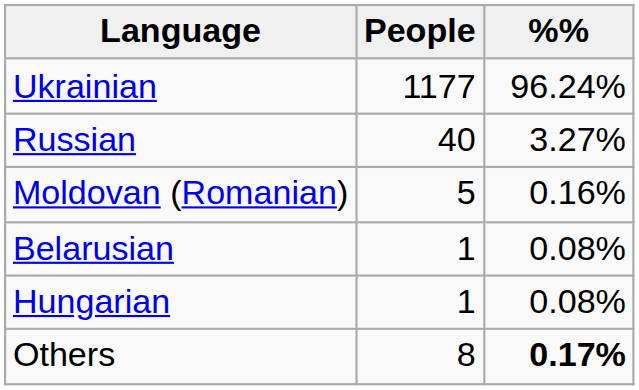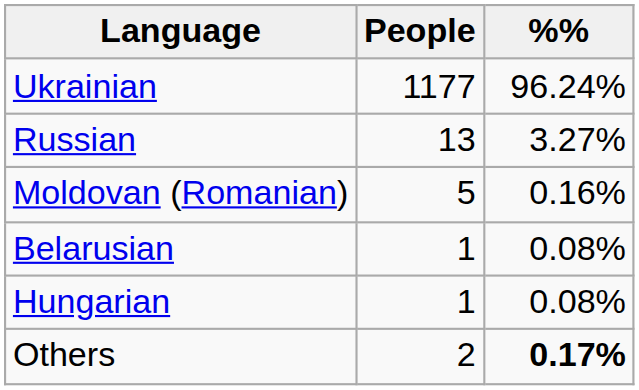Russian | People: 40 -> 13
Others | People: 8 -> 2
